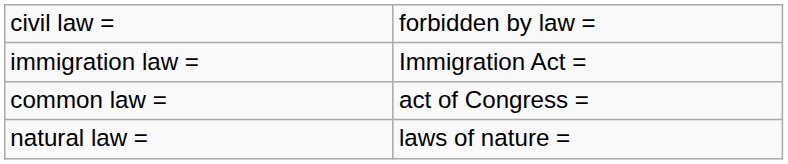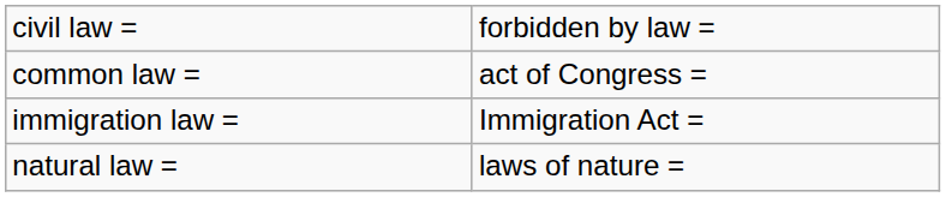rows swapped: common law = <-> immigration law =
